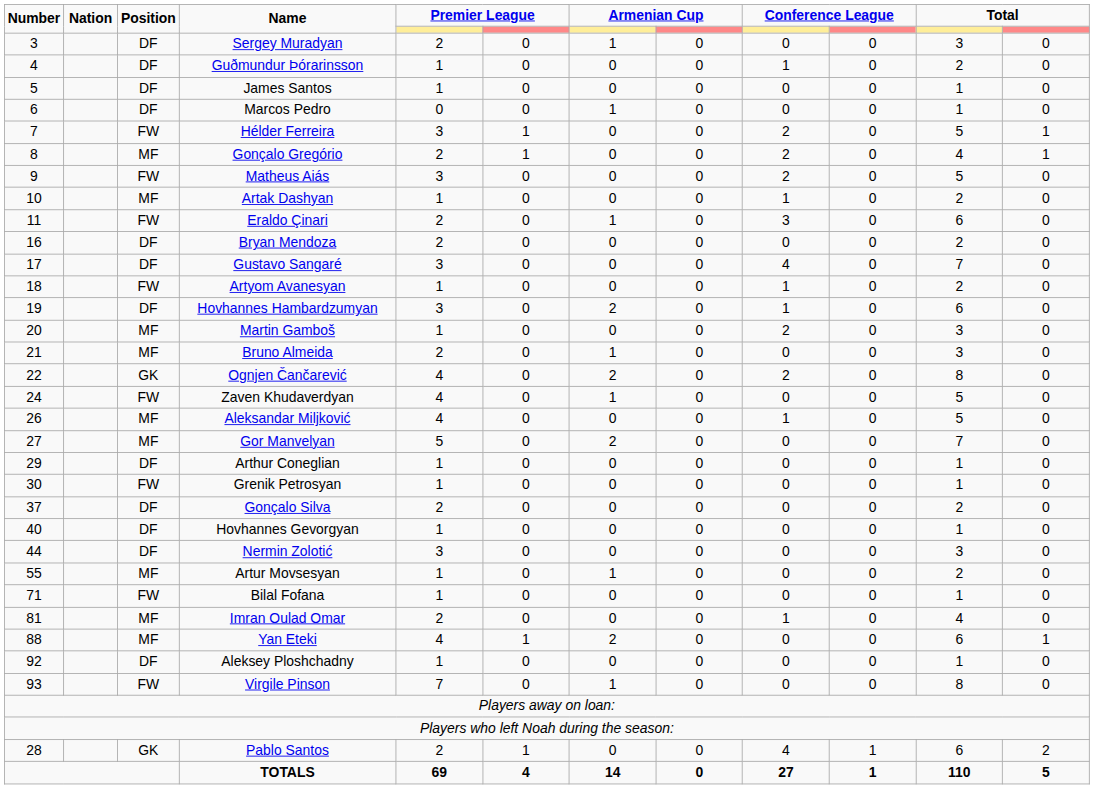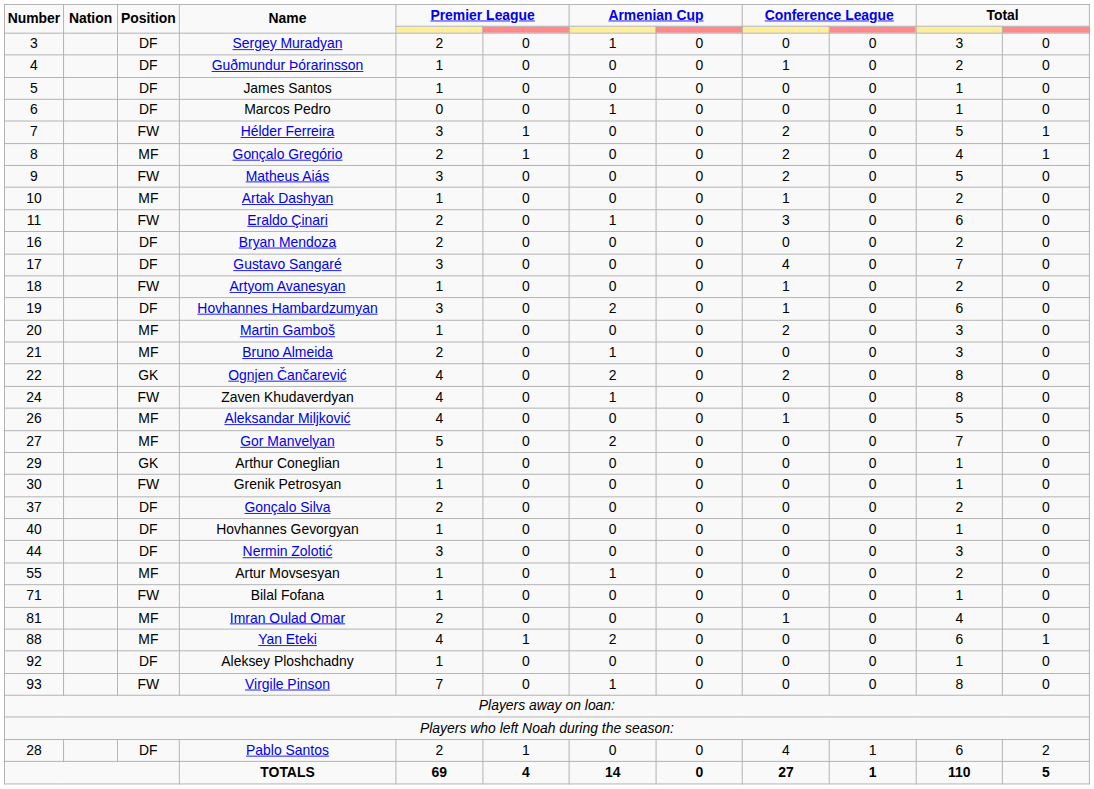Zaven Khudaverdyan | column 11: 5 -> 8
Arthur Coneglian | Position: DF -> GK
Pablo Santos | Position: GK -> DF
